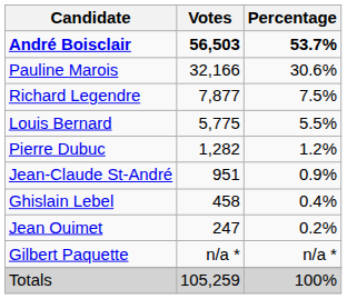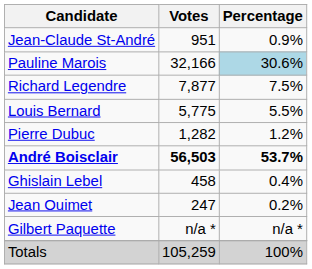rows swapped: André Boisclair <-> Jean-Claude St-André
Pauline Marois | Percentage: no background -> lightblue background
